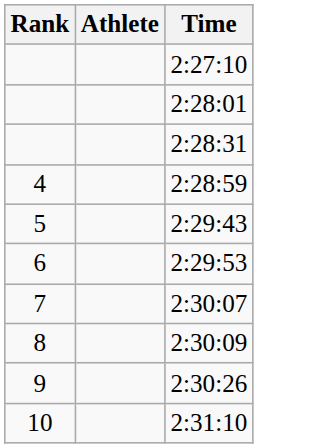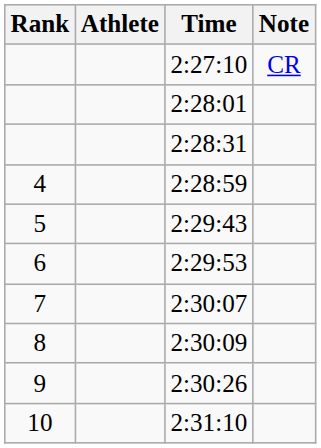+ column: Note | CR
